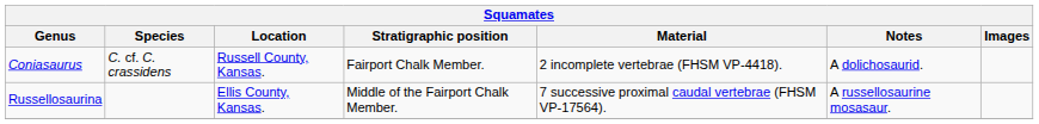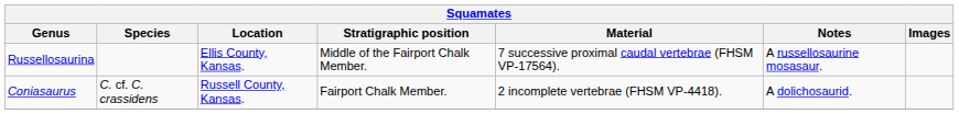rows swapped: Coniasaurus <-> Russellosaurina
